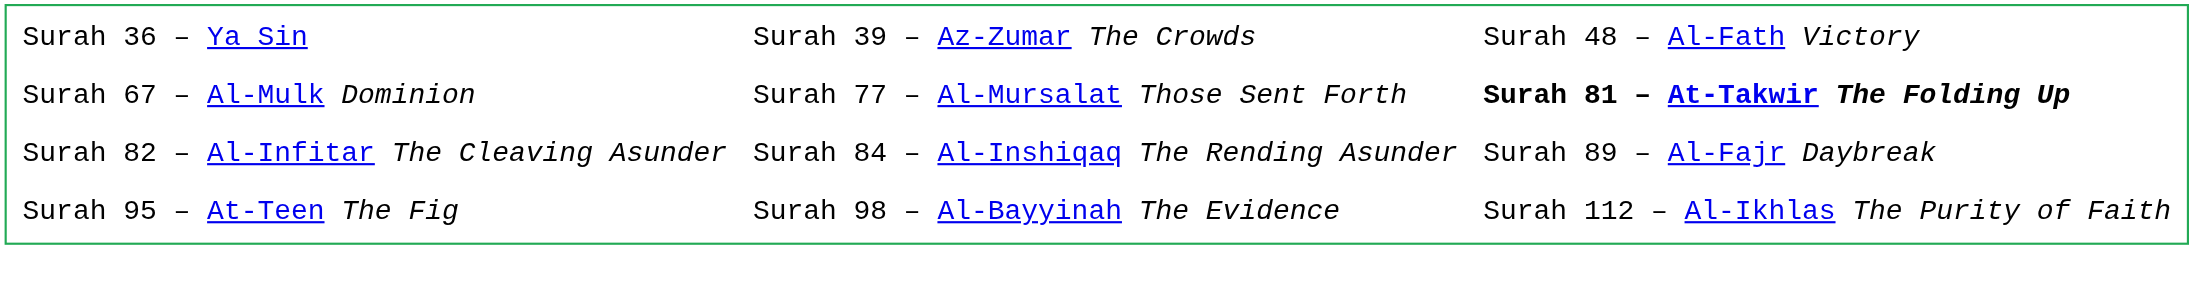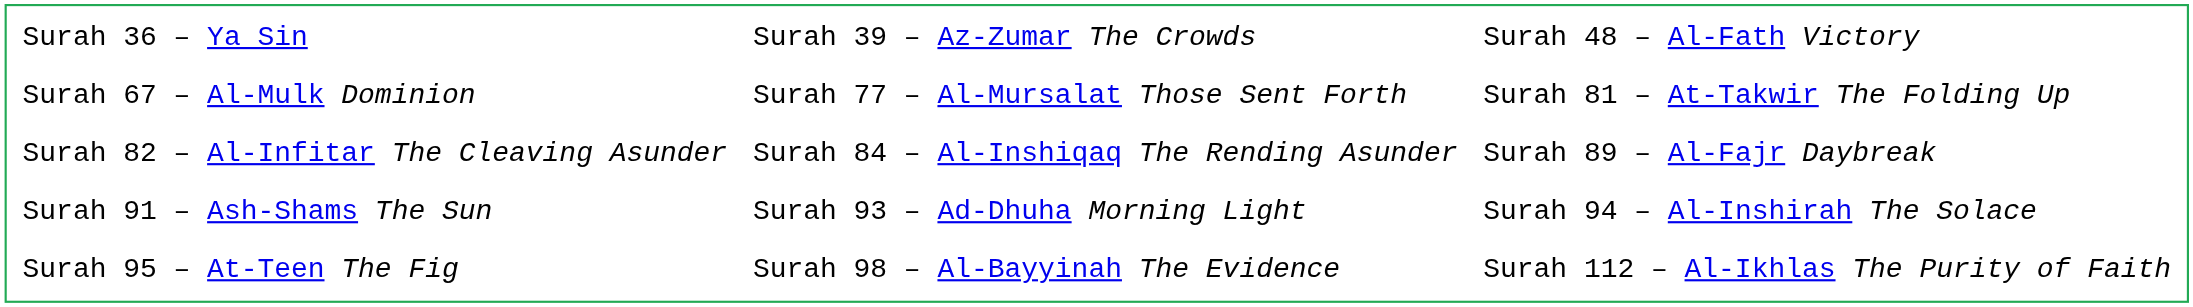Surah 67 – Al-Mulk Dominion | column 3: bold -> normal
+ row: Surah 91 – Ash-Shams The Sun | Surah 93 – Ad-Dhuha Morning Light | Surah 94 – Al-Inshirah The Solace
